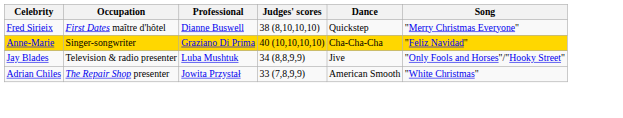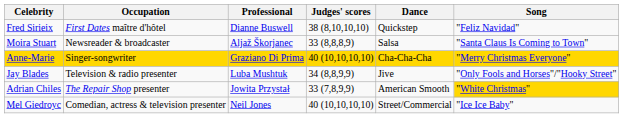Fred Sirieix | Song: "Merry Christmas Everyone" -> "Feliz Navidad"
+ row: Moira Stuart | Newsreader & broadcaster | Aljaž Škorjanec | 33 (8,8,8,9) | Salsa | "Santa Claus Is Coming to Town"
Anne-Marie | Song: "Feliz Navidad" -> "Merry Christmas Everyone"
Adrian Chiles | Song: no background -> gold background
+ row: Mel Giedroyc | Comedian, actress & television presenter | Neil Jones | 40 (10,10,10,10) | Street/Commercial | "Ice Ice Baby"
